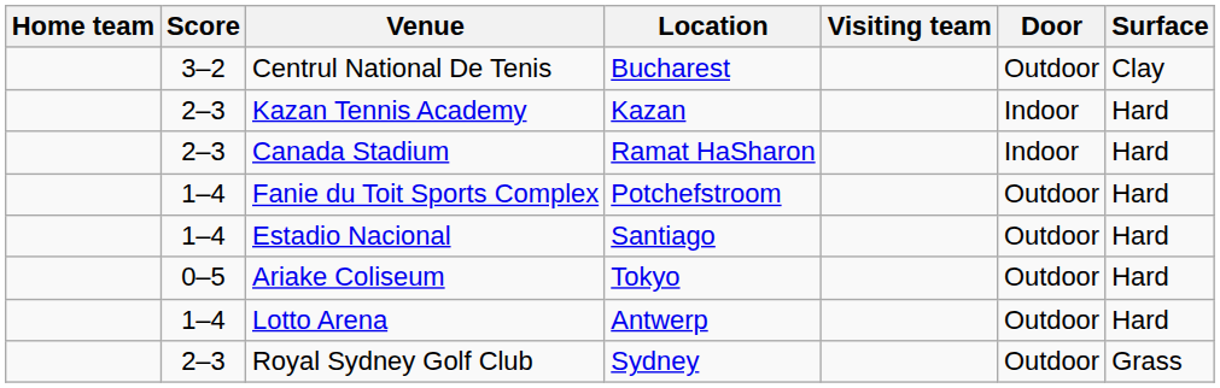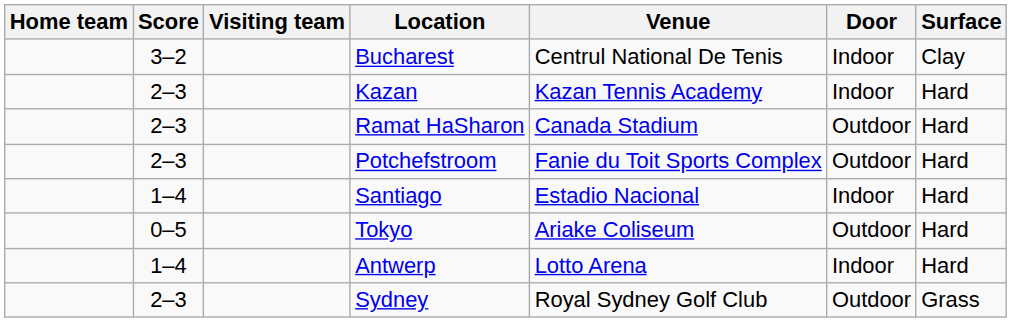columns swapped: Visiting team <-> Venue
Bucharest | Door: Outdoor -> Indoor
Ramat HaSharon | Door: Indoor -> Outdoor
Potchefstroom | Score: 1–4 -> 2–3
Santiago | Door: Outdoor -> Indoor
Antwerp | Door: Outdoor -> Indoor
